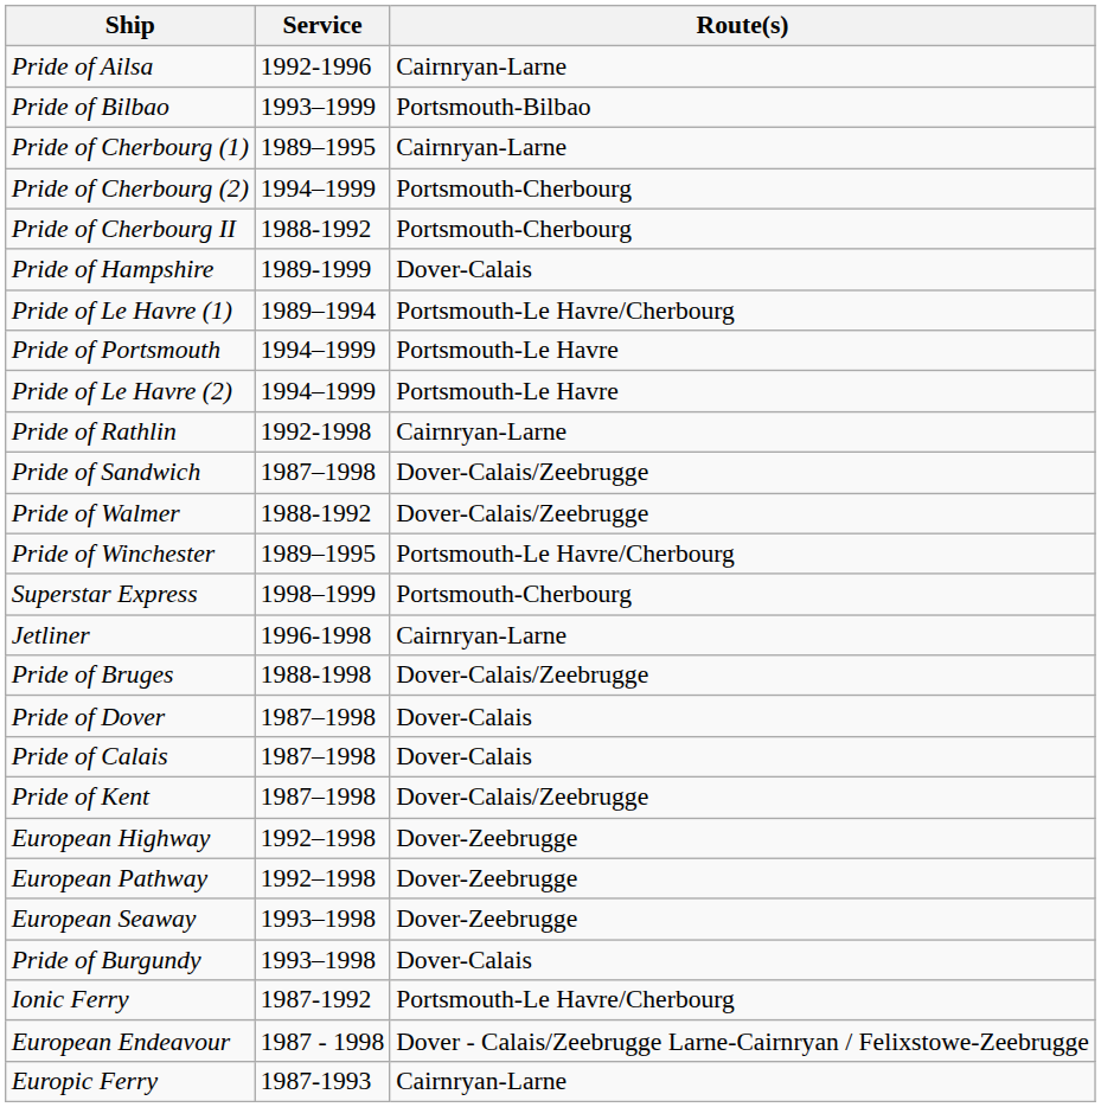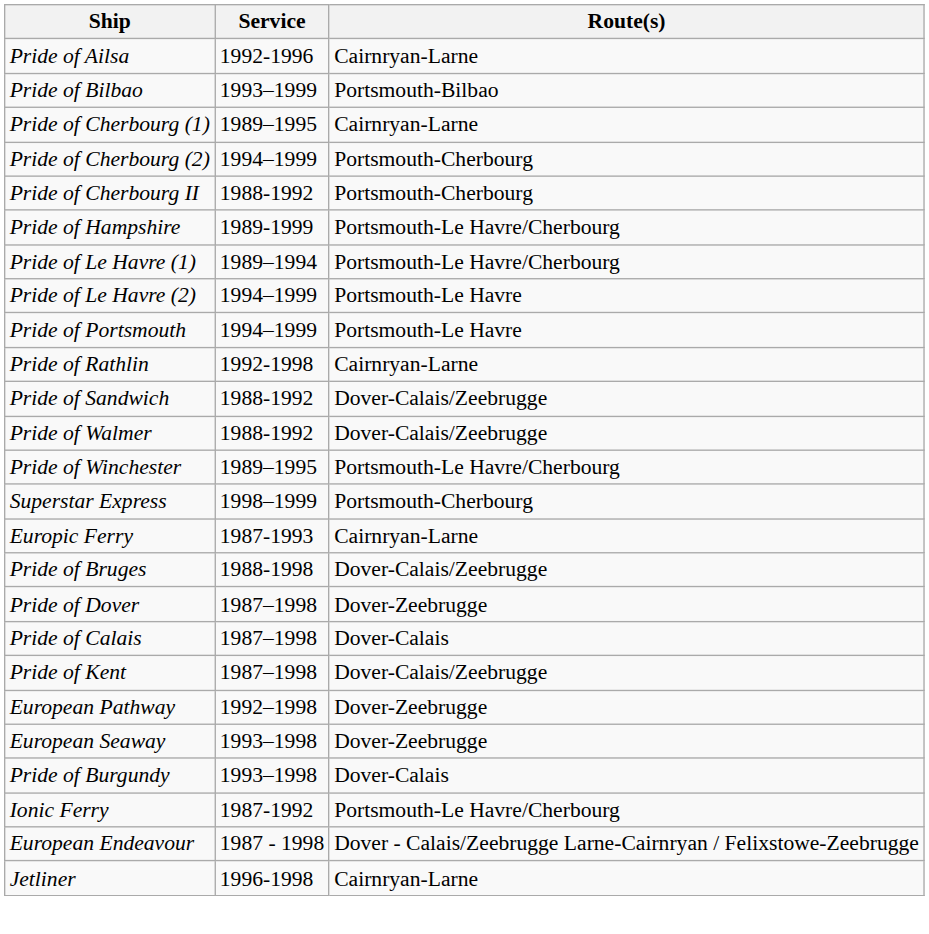Pride of Hampshire | Route(s): Dover-Calais -> Portsmouth-Le Havre/Cherbourg
rows swapped: Pride of Le Havre (2) <-> Pride of Portsmouth
Pride of Sandwich | Service: 1987–1998 -> 1988-1992
rows swapped: Jetliner <-> Europic Ferry
Pride of Dover | Route(s): Dover-Calais -> Dover-Zeebrugge
- row: European Highway | 1992–1998 | Dover-Zeebrugge
